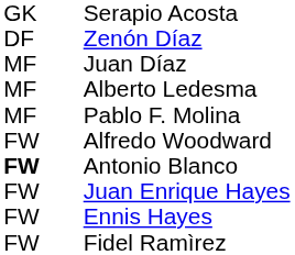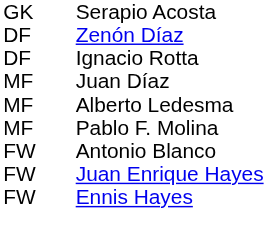+ row: DF | Ignacio Rotta
- row: FW | Alfredo Woodward
Antonio Blanco | column 1: bold -> normal
- row: FW | Fidel Ramìrez
